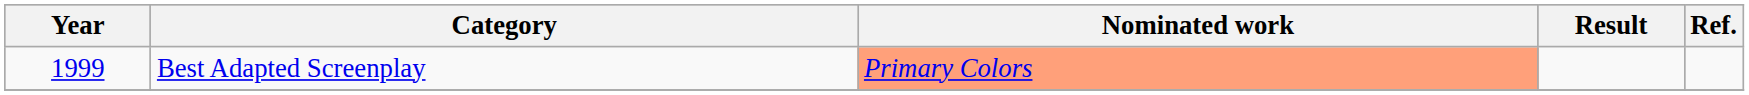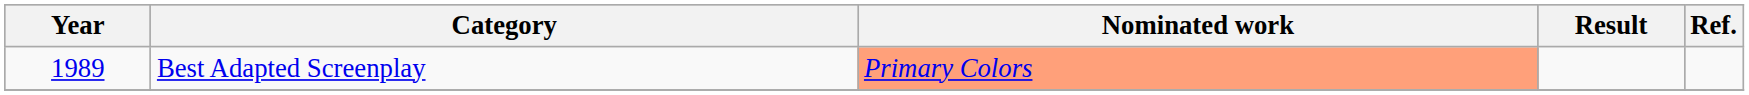Best Adapted Screenplay | Year: 1999 -> 1989
